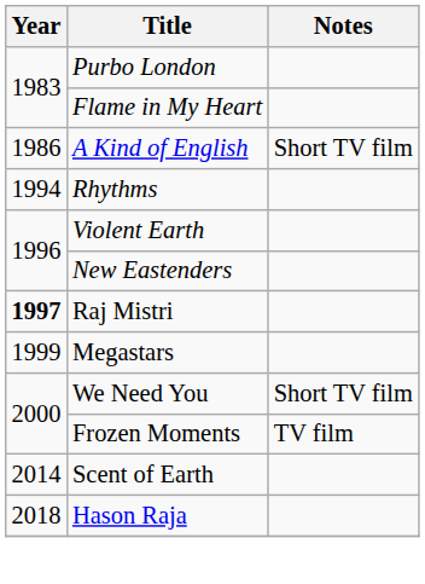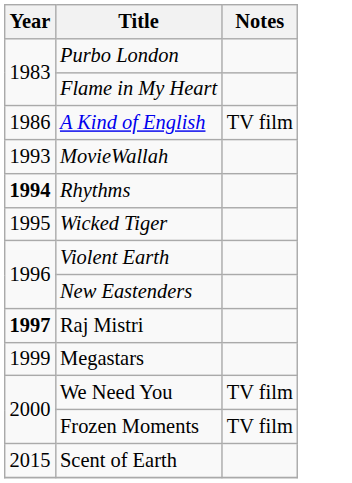A Kind of English | Notes: Short TV film -> TV film
+ row: 1993 | MovieWallah
Rhythms | Year: normal -> bold
+ row: 1995 | Wicked Tiger
We Need You | Notes: Short TV film -> TV film
Scent of Earth | Year: 2014 -> 2015
- row: 2018 | Hason Raja
